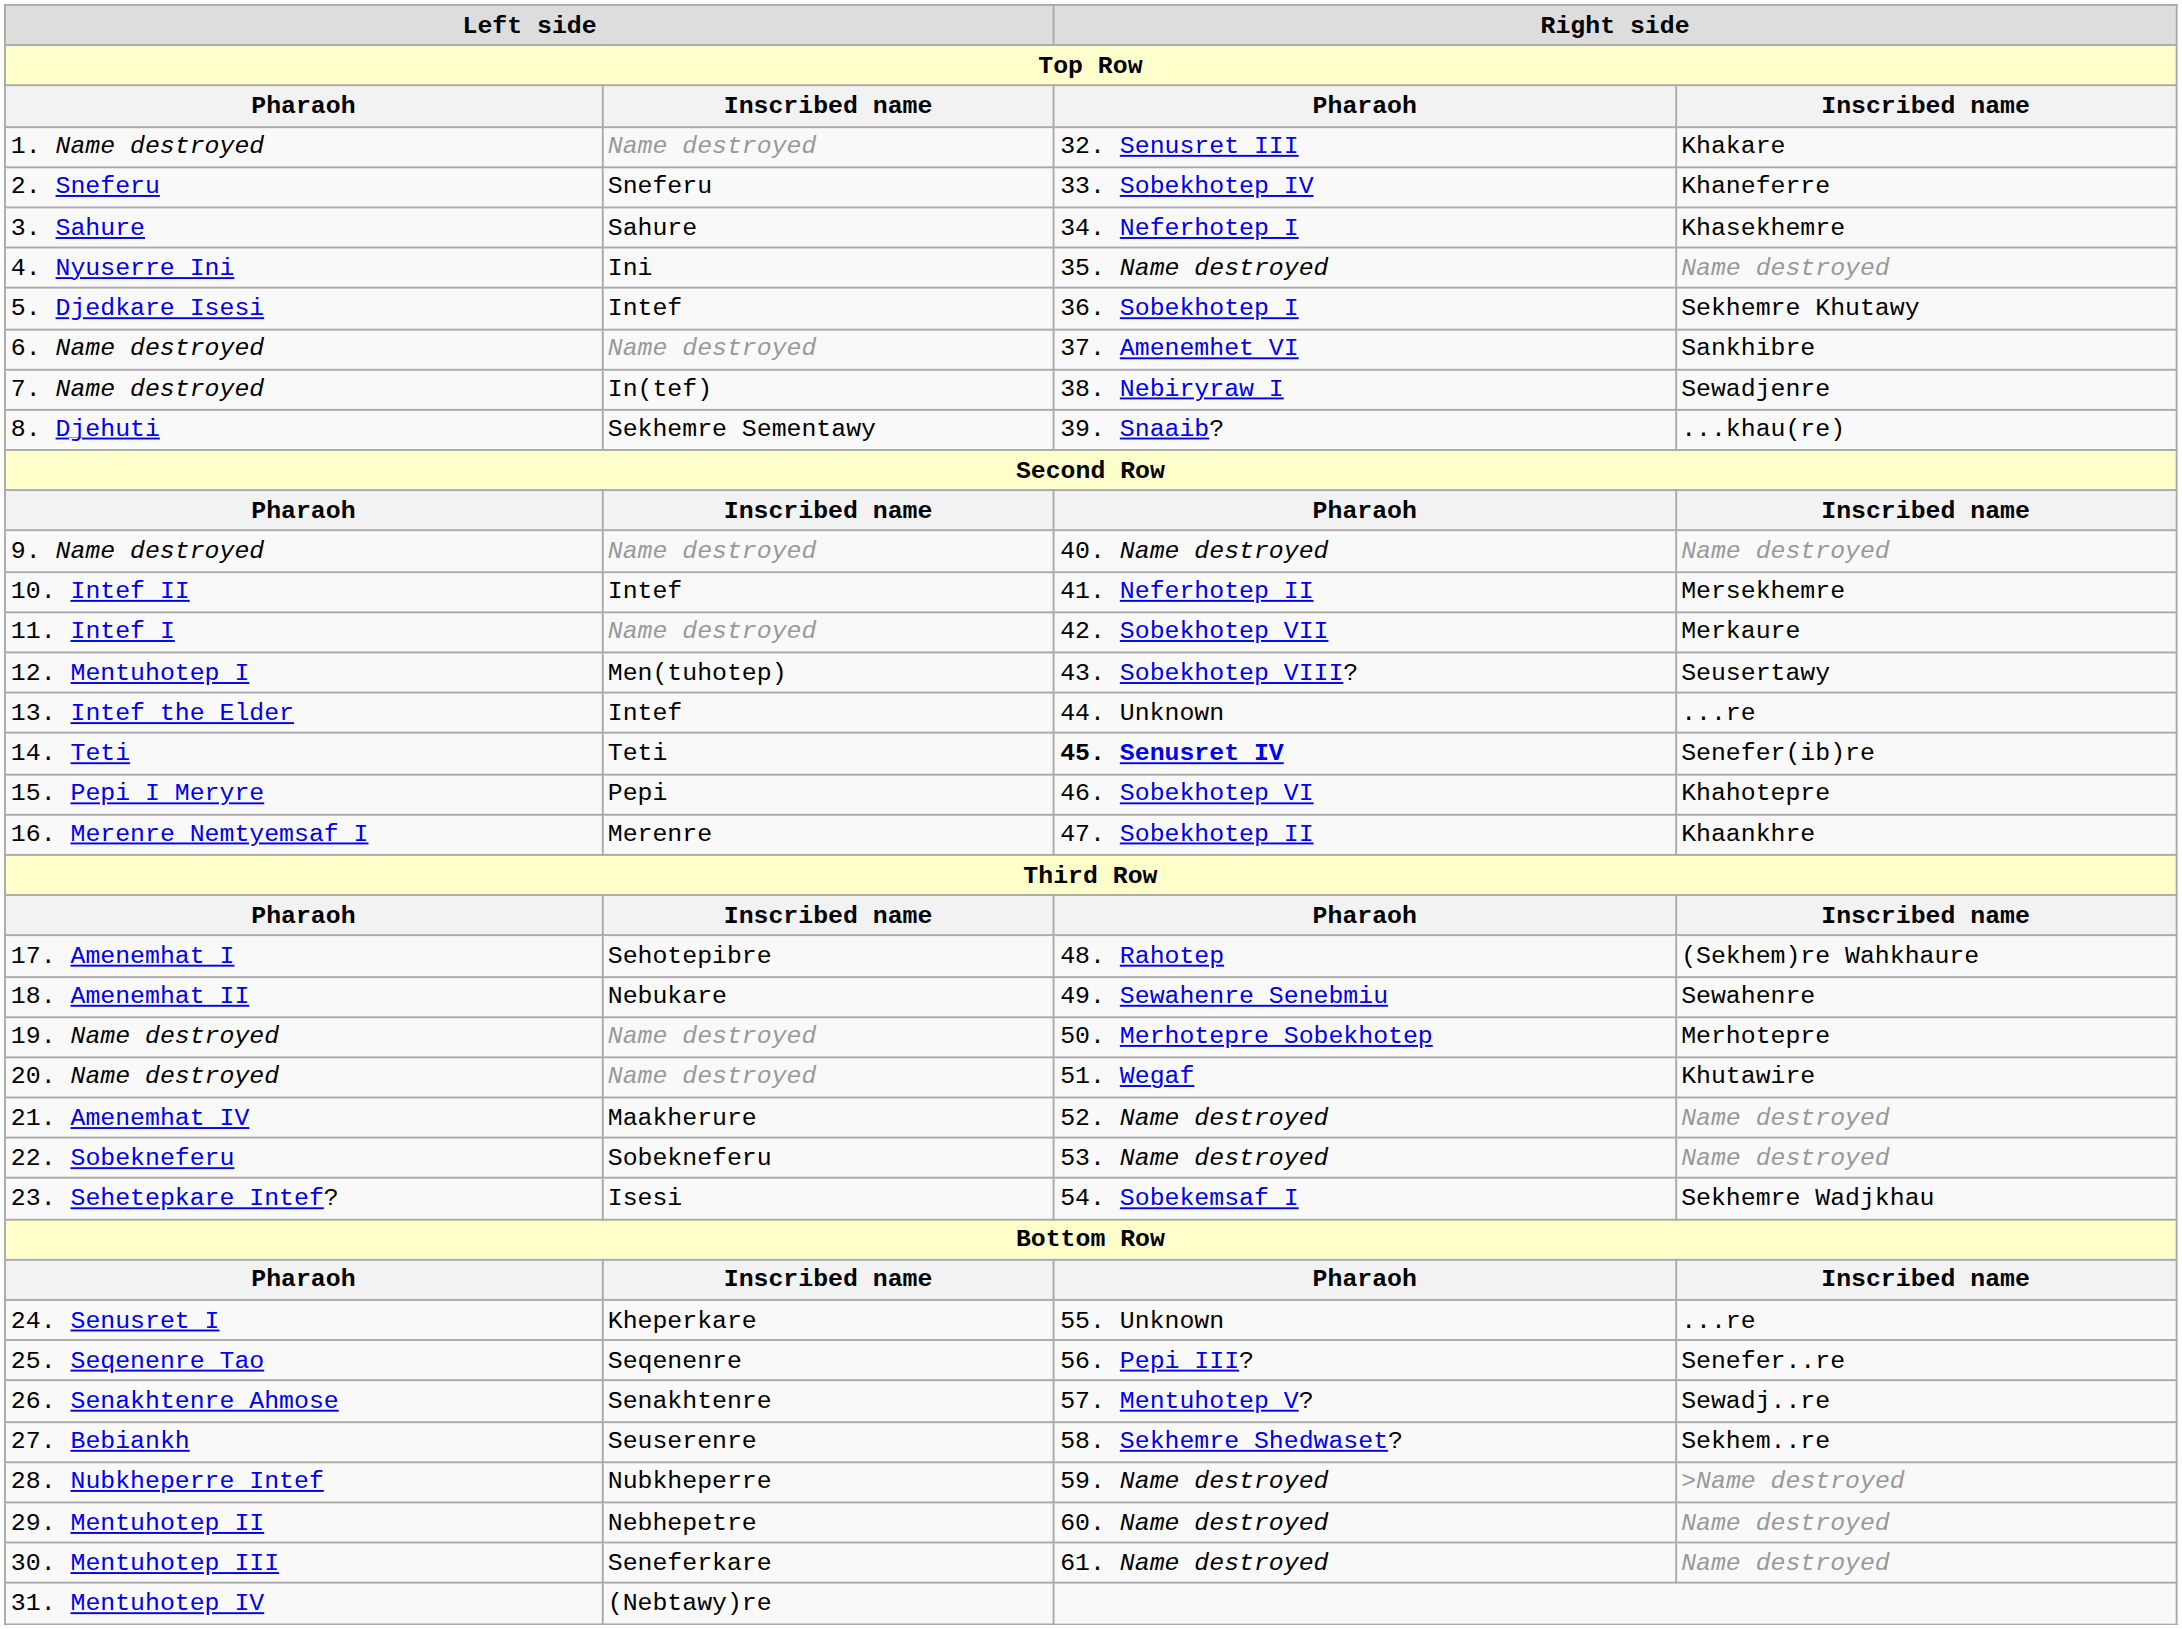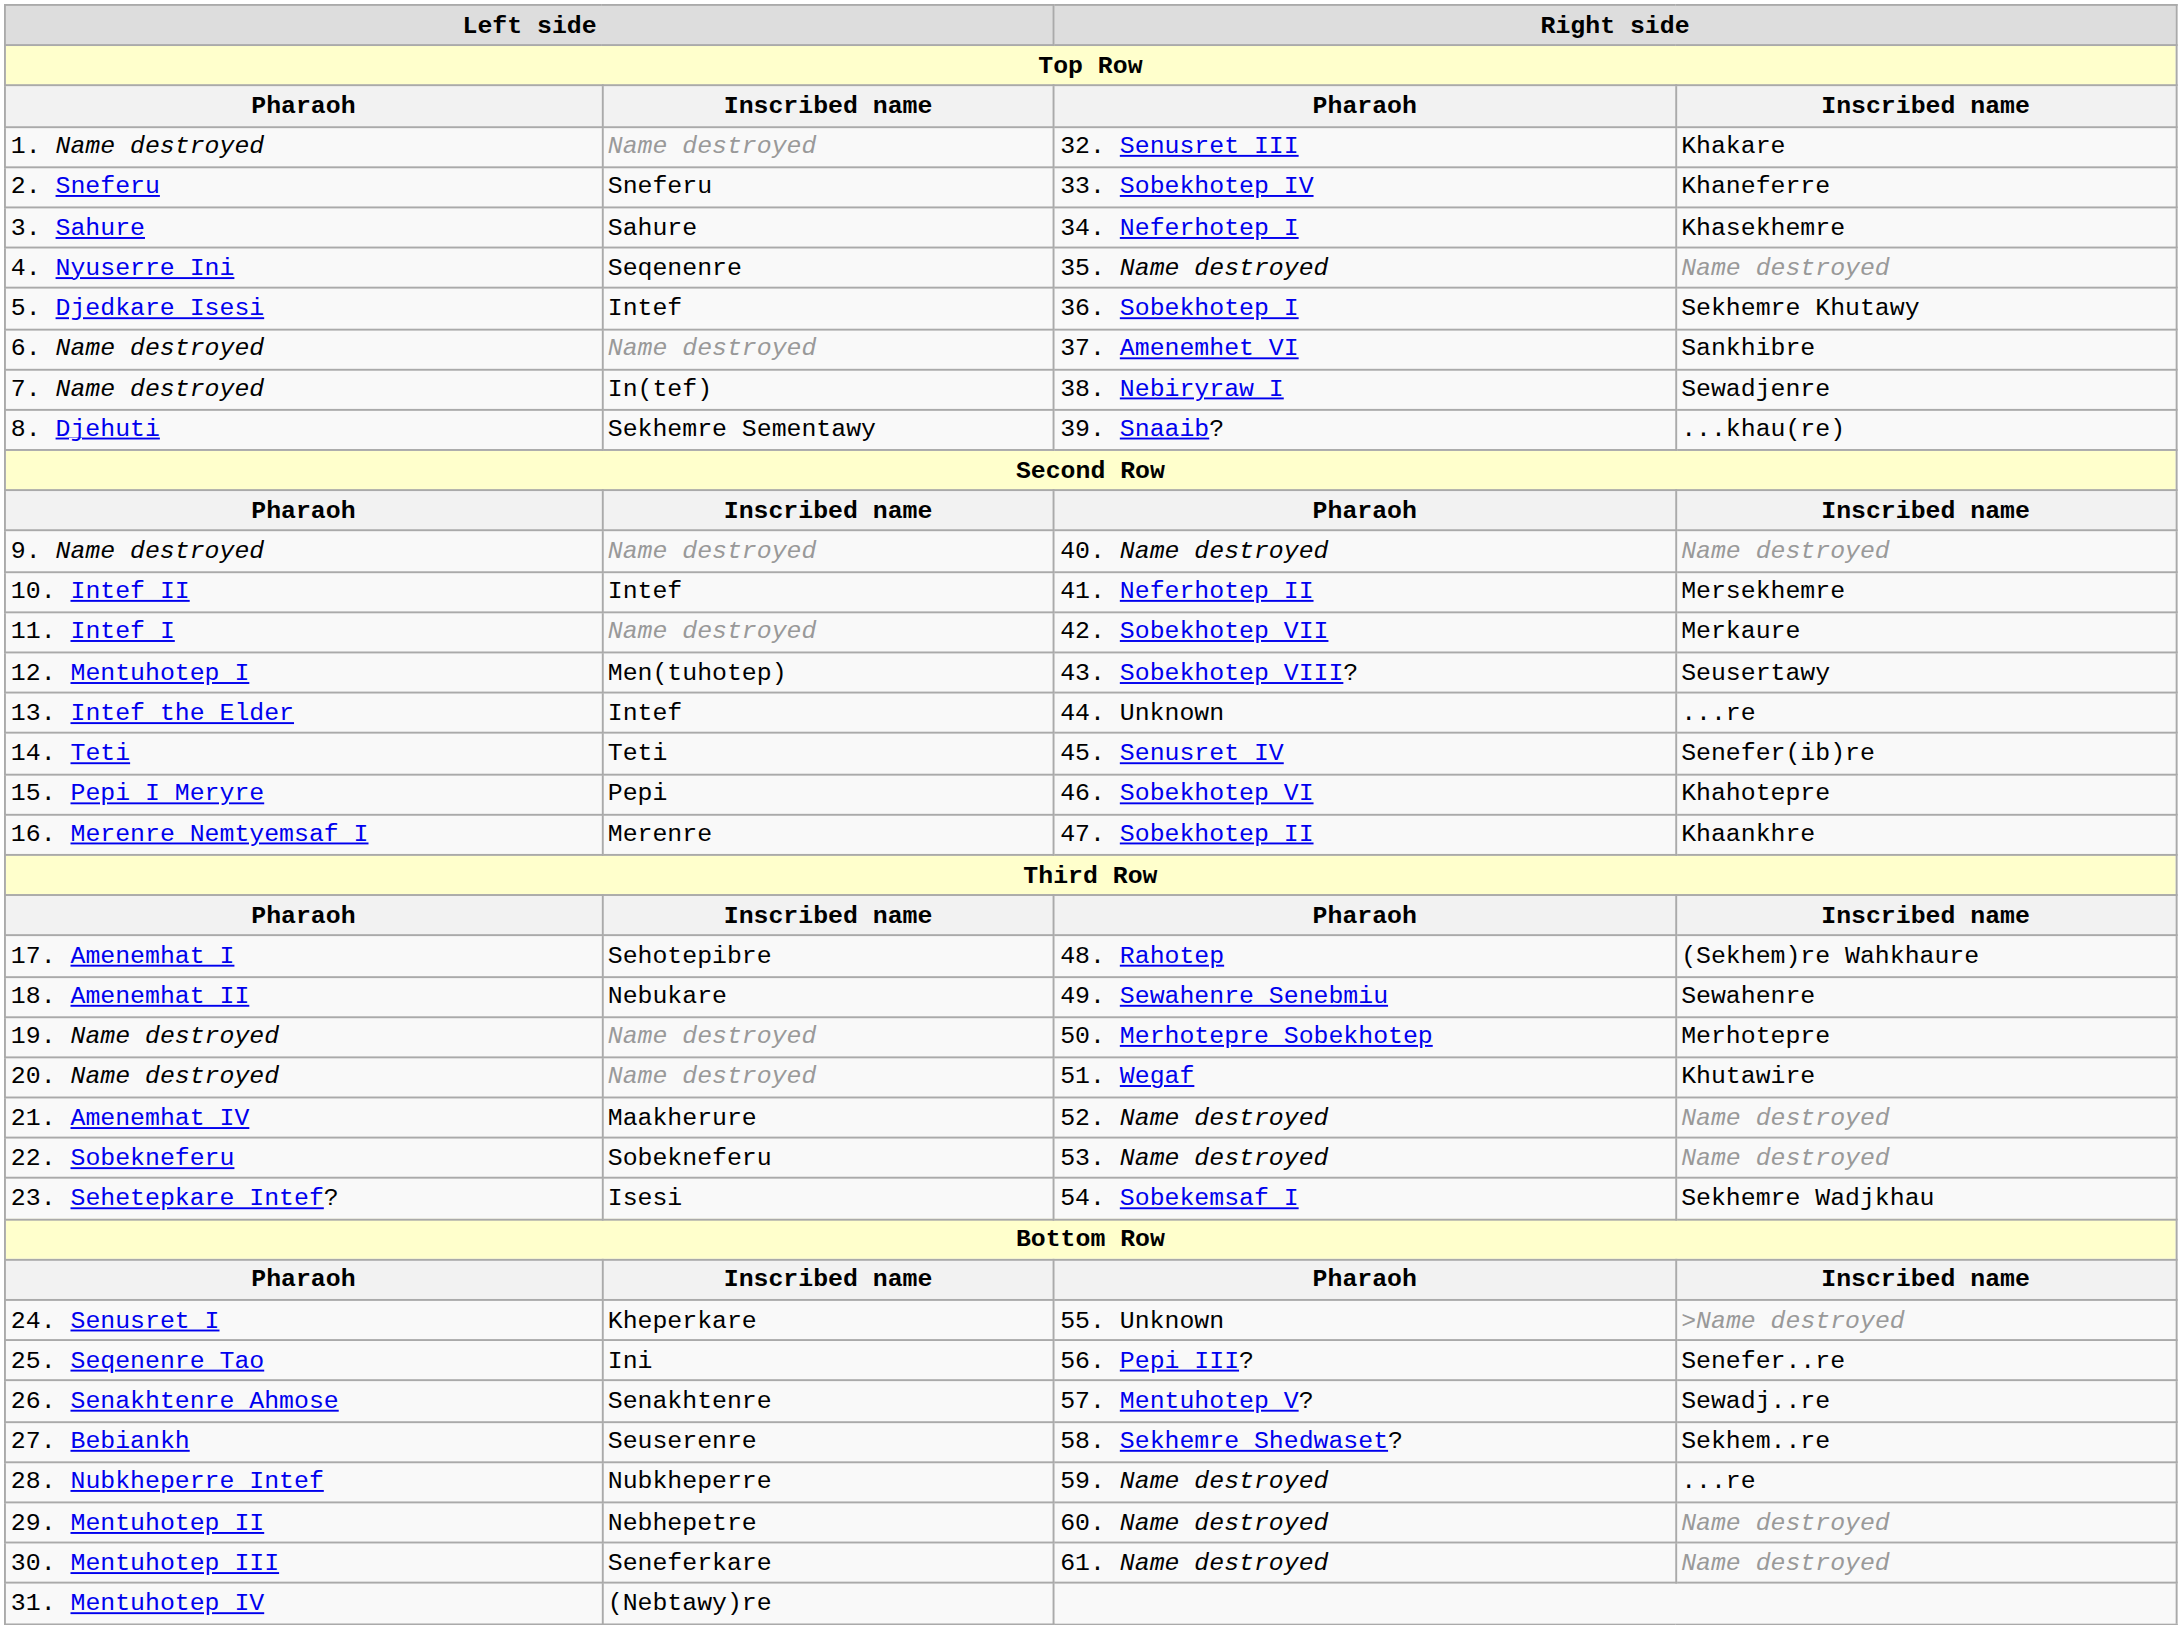4. Nyuserre Ini | Left side / Inscribed name: Ini -> Seqenenre
14. Teti | Right side / Pharaoh: bold -> normal
24. Senusret I | Right side / Inscribed name: ...re -> >Name destroyed
25. Seqenenre Tao | Left side / Inscribed name: Seqenenre -> Ini
28. Nubkheperre Intef | Right side / Inscribed name: >Name destroyed -> ...re
